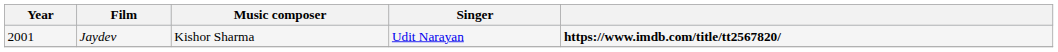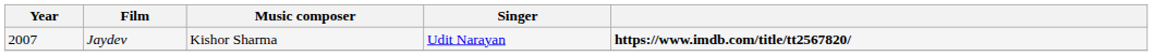Jaydev | Year: 2001 -> 2007
